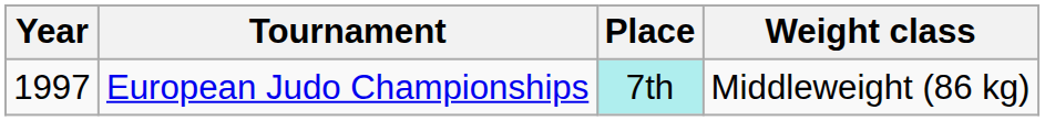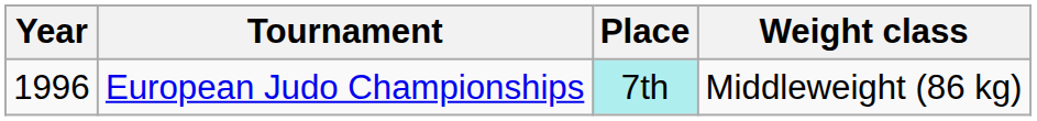European Judo Championships | Year: 1997 -> 1996
